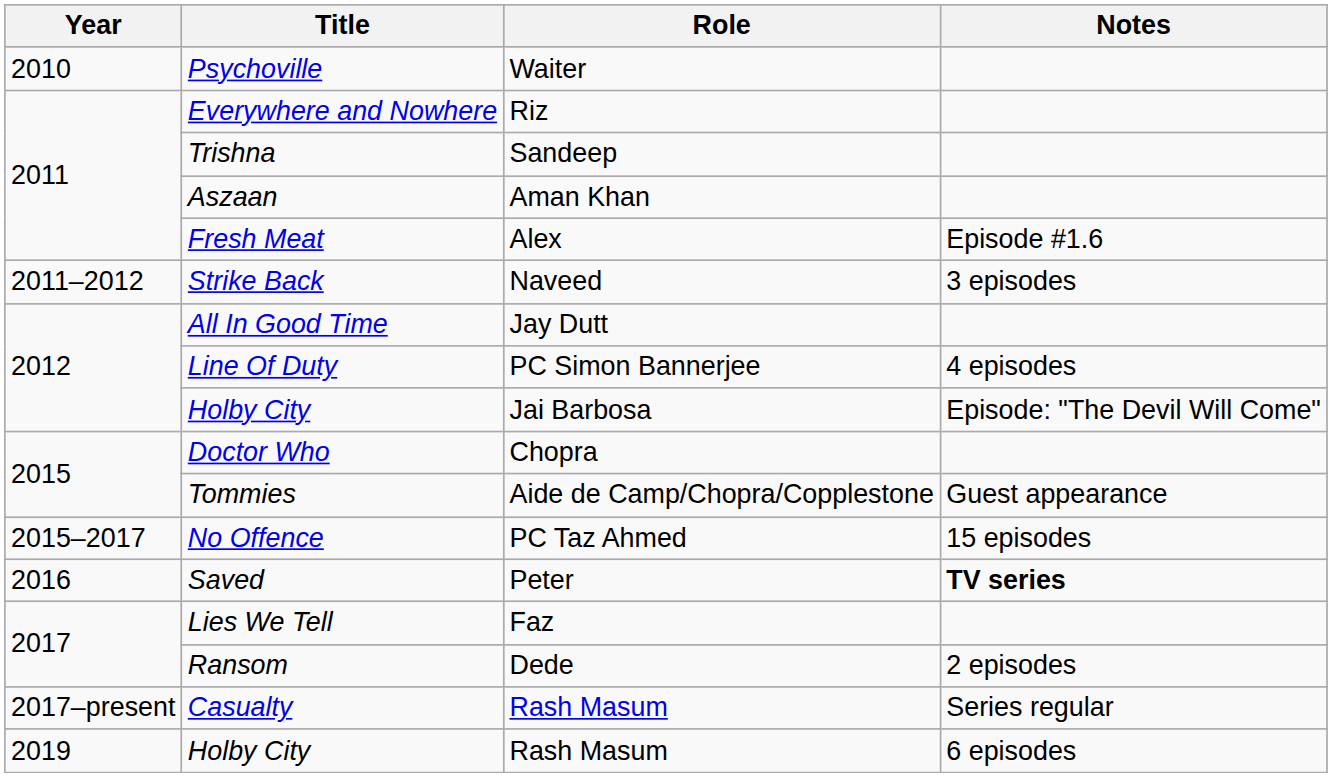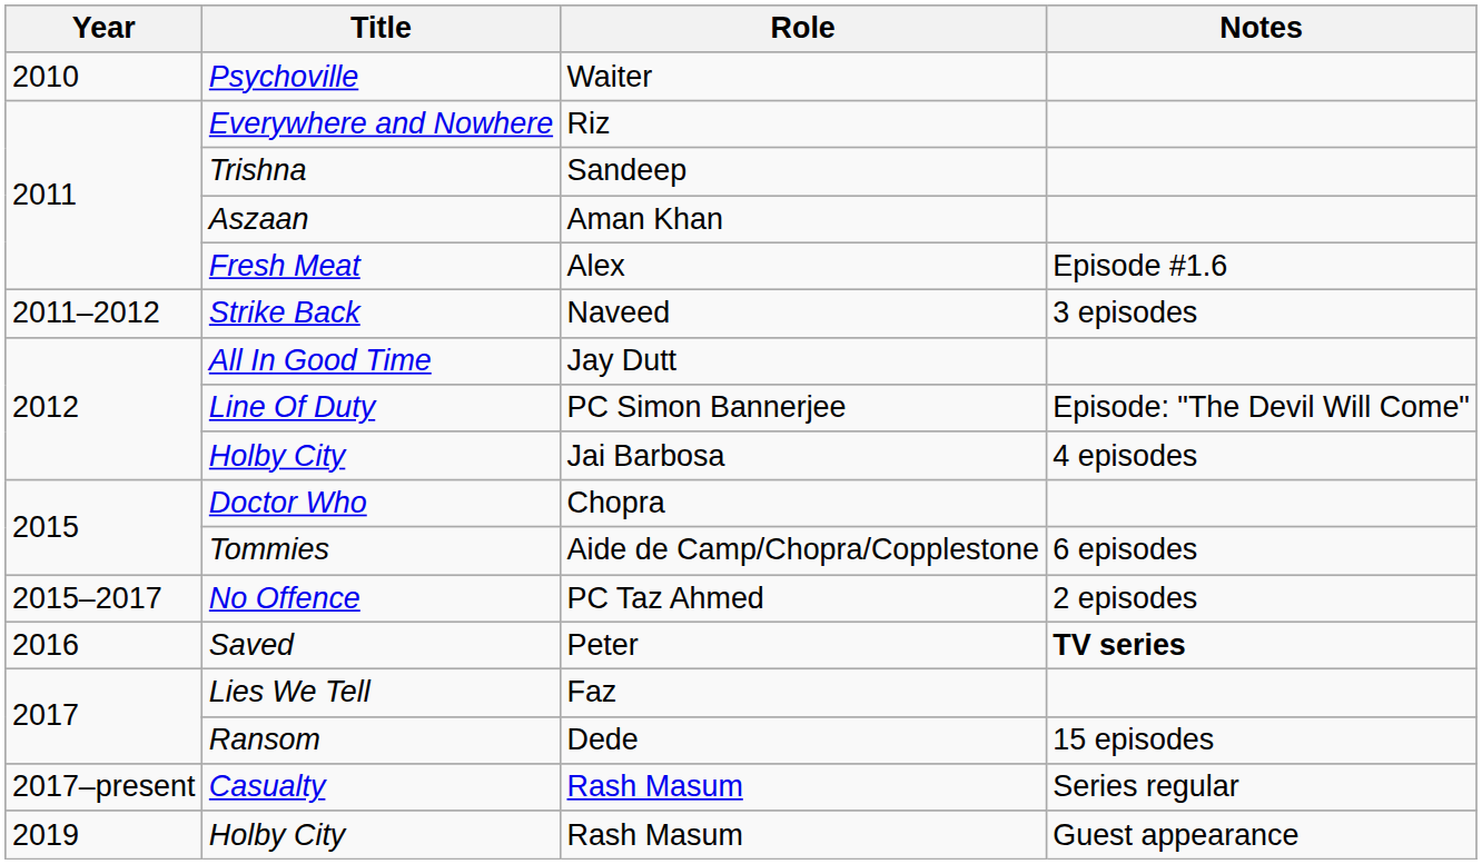Line Of Duty | Notes: 4 episodes -> Episode: "The Devil Will Come"
Holby City / Jai Barbosa | Notes: Episode: "The Devil Will Come" -> 4 episodes
Tommies | Notes: Guest appearance -> 6 episodes
No Offence | Notes: 15 episodes -> 2 episodes
Ransom | Notes: 2 episodes -> 15 episodes
Holby City / Rash Masum | Notes: 6 episodes -> Guest appearance
